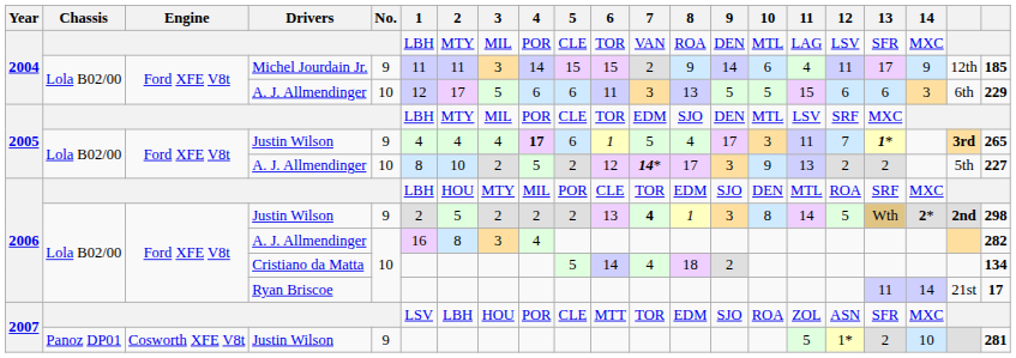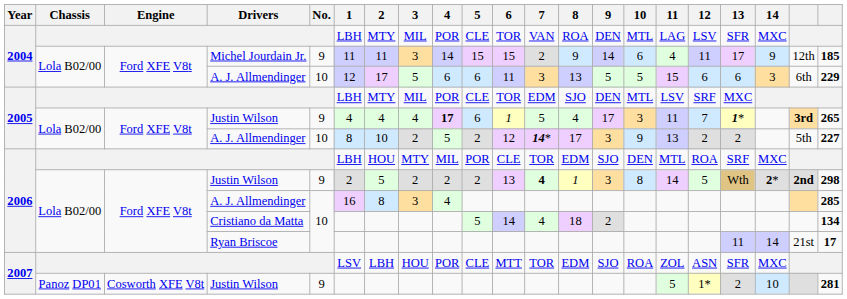2006 / A. J. Allmendinger | column 21: 282 -> 285
